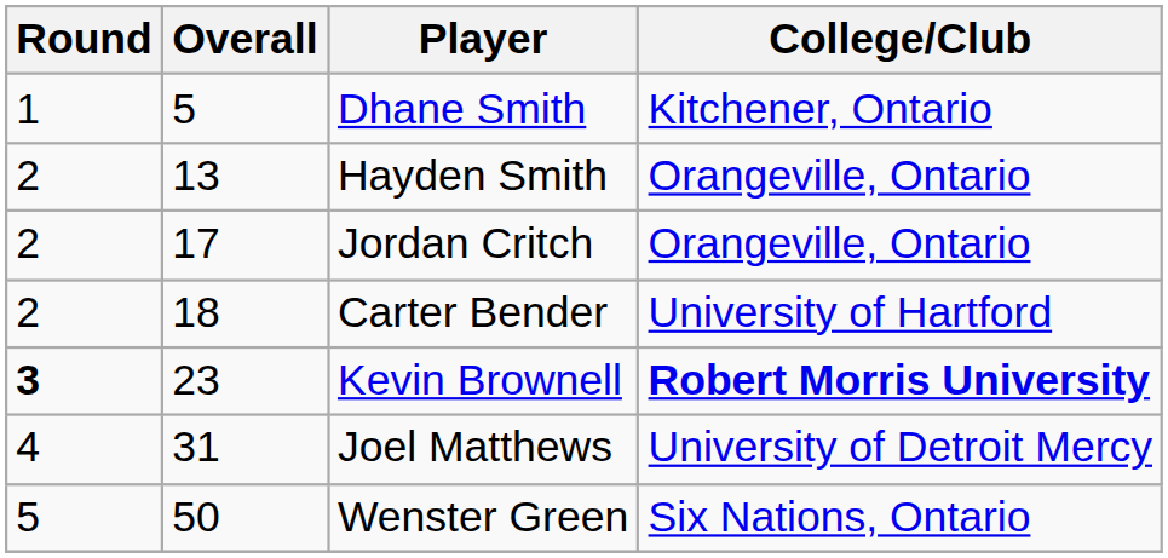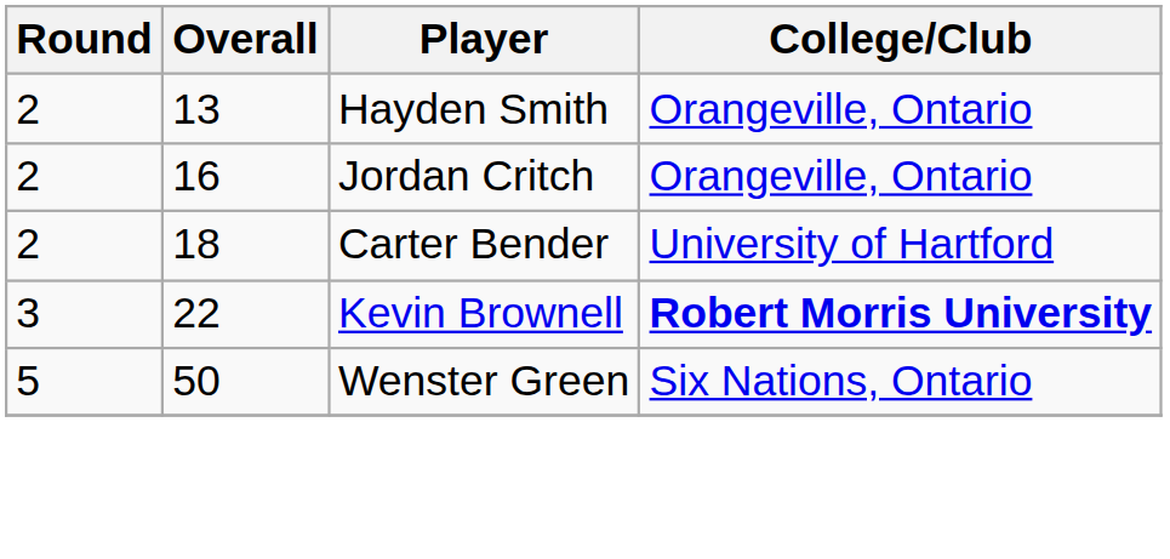- row: 1 | 5 | Dhane Smith | Kitchener, Ontario
Jordan Critch | Overall: 17 -> 16
Kevin Brownell | Round: bold -> normal
Kevin Brownell | Overall: 23 -> 22
- row: 4 | 31 | Joel Matthews | University of Detroit Mercy
